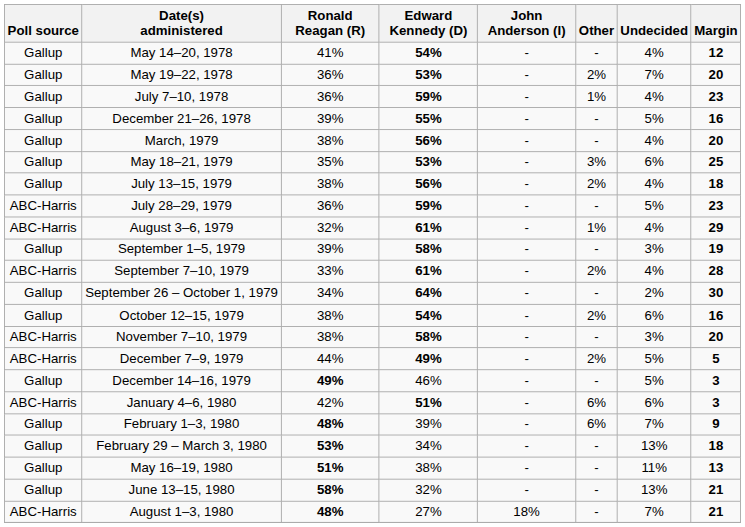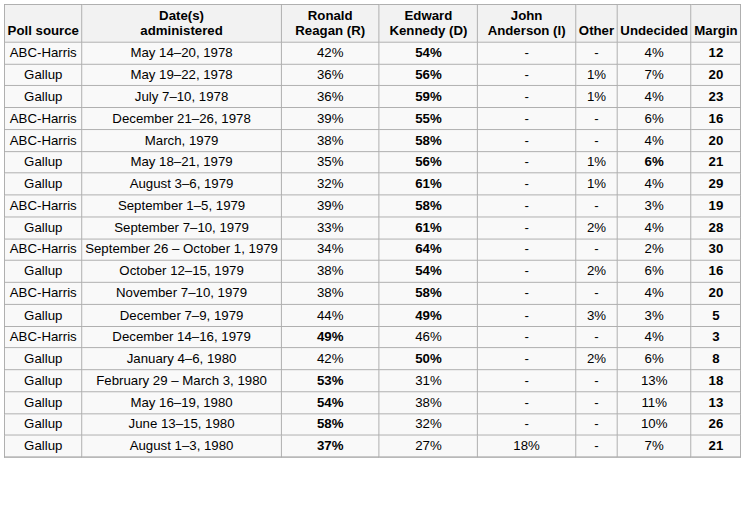May 14–20, 1978 | Poll source: Gallup -> ABC-Harris
May 14–20, 1978 | Ronald Reagan (R): 41% -> 42%
May 19–22, 1978 | Edward Kennedy (D): 53% -> 56%
May 19–22, 1978 | Other: 2% -> 1%
December 21–26, 1978 | Poll source: Gallup -> ABC-Harris
December 21–26, 1978 | Undecided: 5% -> 6%
March, 1979 | Poll source: Gallup -> ABC-Harris
March, 1979 | Edward Kennedy (D): 56% -> 58%
May 18–21, 1979 | Edward Kennedy (D): 53% -> 56%
May 18–21, 1979 | Other: 3% -> 1%
May 18–21, 1979 | Undecided: normal -> bold
May 18–21, 1979 | Margin: 25 -> 21
- row: Gallup | July 13–15, 1979 | 38% | 56% | - | 2% | 4% | 18
- row: ABC-Harris | July 28–29, 1979 | 36% | 59% | - | - | 5% | 23
August 3–6, 1979 | Poll source: ABC-Harris -> Gallup
September 1–5, 1979 | Poll source: Gallup -> ABC-Harris
September 7–10, 1979 | Poll source: ABC-Harris -> Gallup
September 26 – October 1, 1979 | Poll source: Gallup -> ABC-Harris
November 7–10, 1979 | Undecided: 3% -> 4%
December 7–9, 1979 | Poll source: ABC-Harris -> Gallup
December 7–9, 1979 | Other: 2% -> 3%
December 7–9, 1979 | Undecided: 5% -> 3%
December 14–16, 1979 | Poll source: Gallup -> ABC-Harris
December 14–16, 1979 | Undecided: 5% -> 4%
January 4–6, 1980 | Poll source: ABC-Harris -> Gallup
January 4–6, 1980 | Edward Kennedy (D): 51% -> 50%
January 4–6, 1980 | Other: 6% -> 2%
January 4–6, 1980 | Margin: 3 -> 8
- row: Gallup | February 1–3, 1980 | 48% | 39% | - | 6% | 7% | 9
February 29 – March 3, 1980 | Edward Kennedy (D): 34% -> 31%
May 16–19, 1980 | Ronald Reagan (R): 51% -> 54%
June 13–15, 1980 | Undecided: 13% -> 10%
June 13–15, 1980 | Margin: 21 -> 26
August 1–3, 1980 | Poll source: ABC-Harris -> Gallup
August 1–3, 1980 | Ronald Reagan (R): 48% -> 37%
